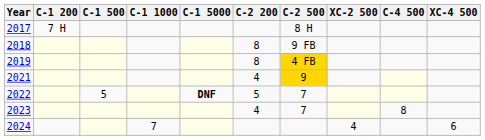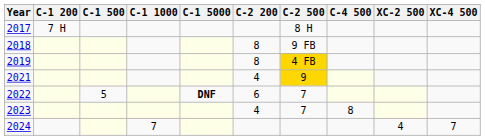columns swapped: C-4 500 <-> XC-2 500
2022 | C-2 200: 5 -> 6
2024 | XC-4 500: 6 -> 7
